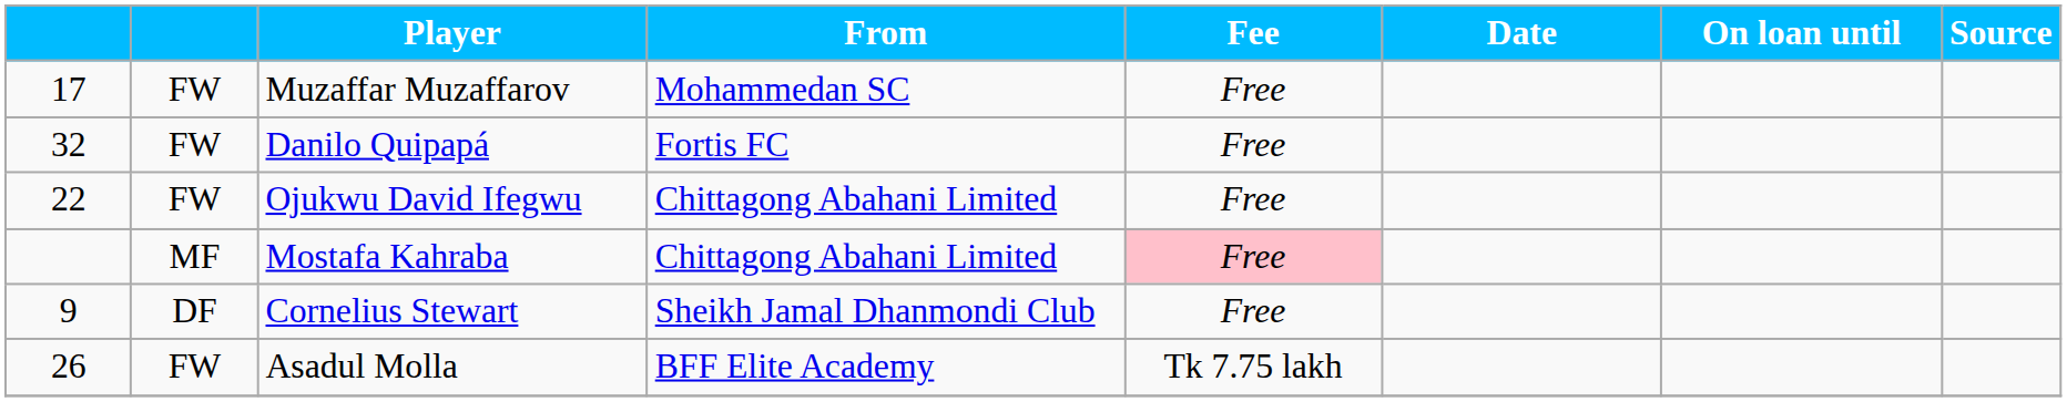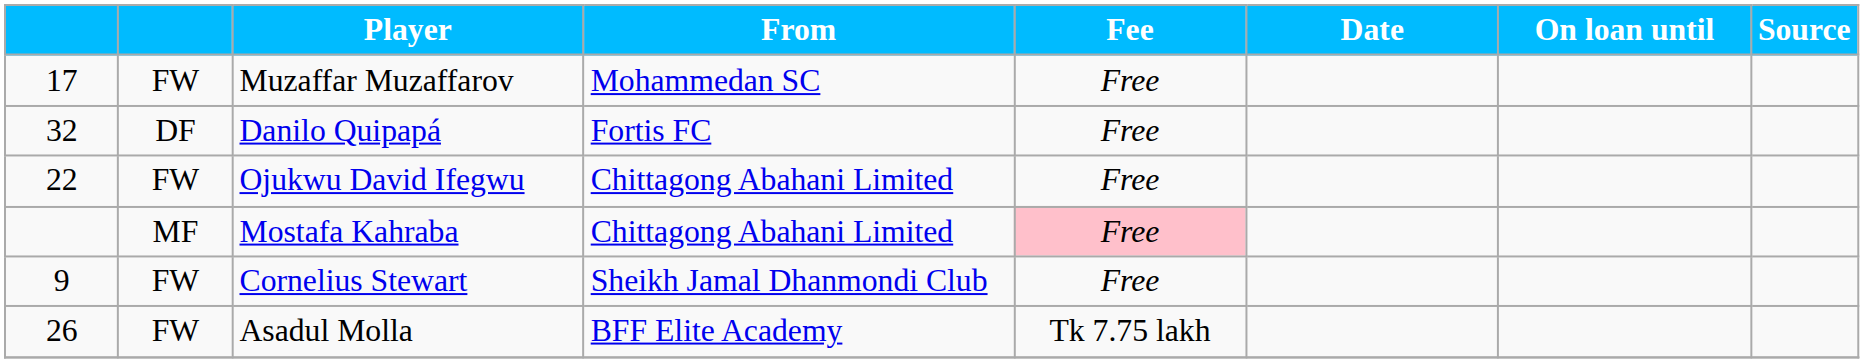Danilo Quipapá | column 2: FW -> DF
Cornelius Stewart | column 2: DF -> FW
